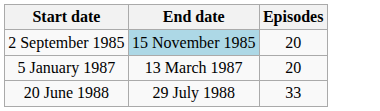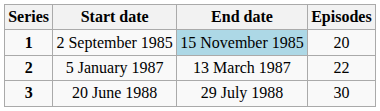+ column: Series | 1 | 2 | 3
5 January 1987 | Episodes: 20 -> 22
20 June 1988 | Episodes: 33 -> 30
